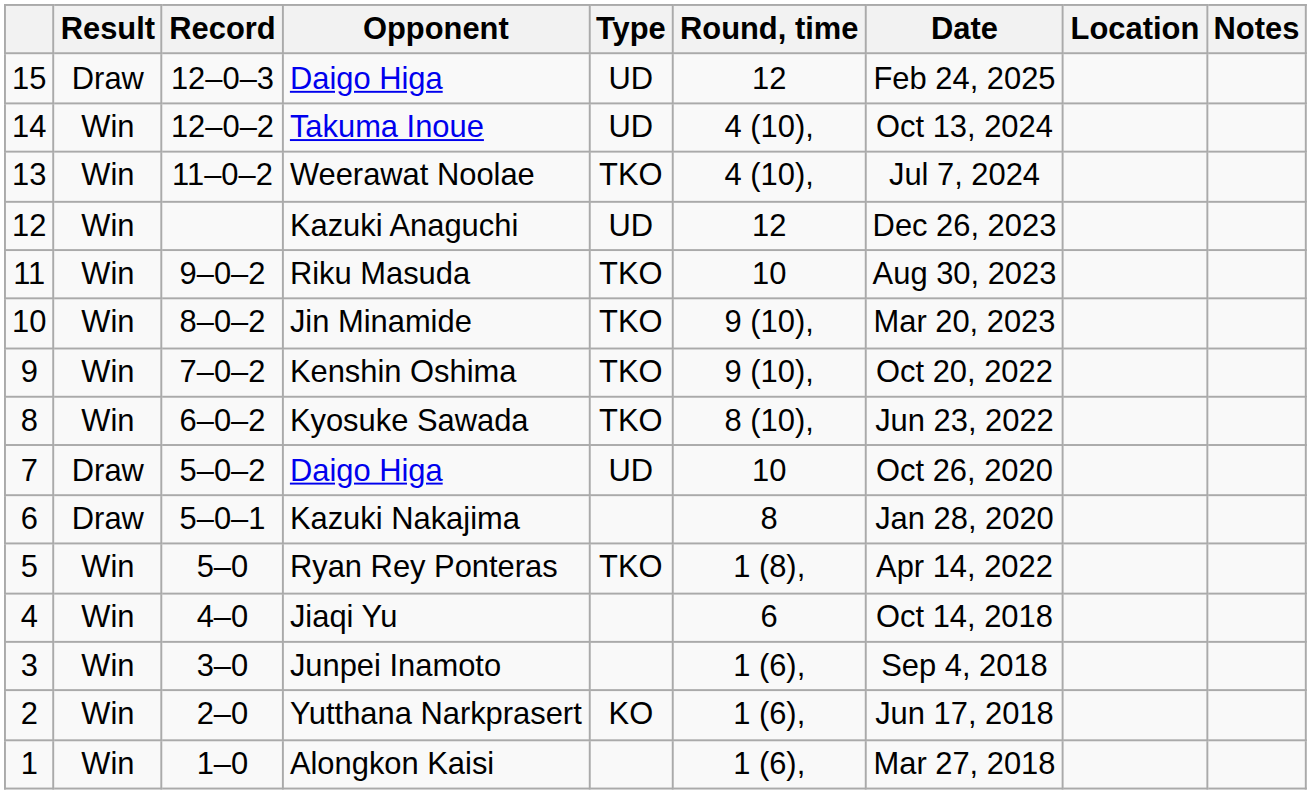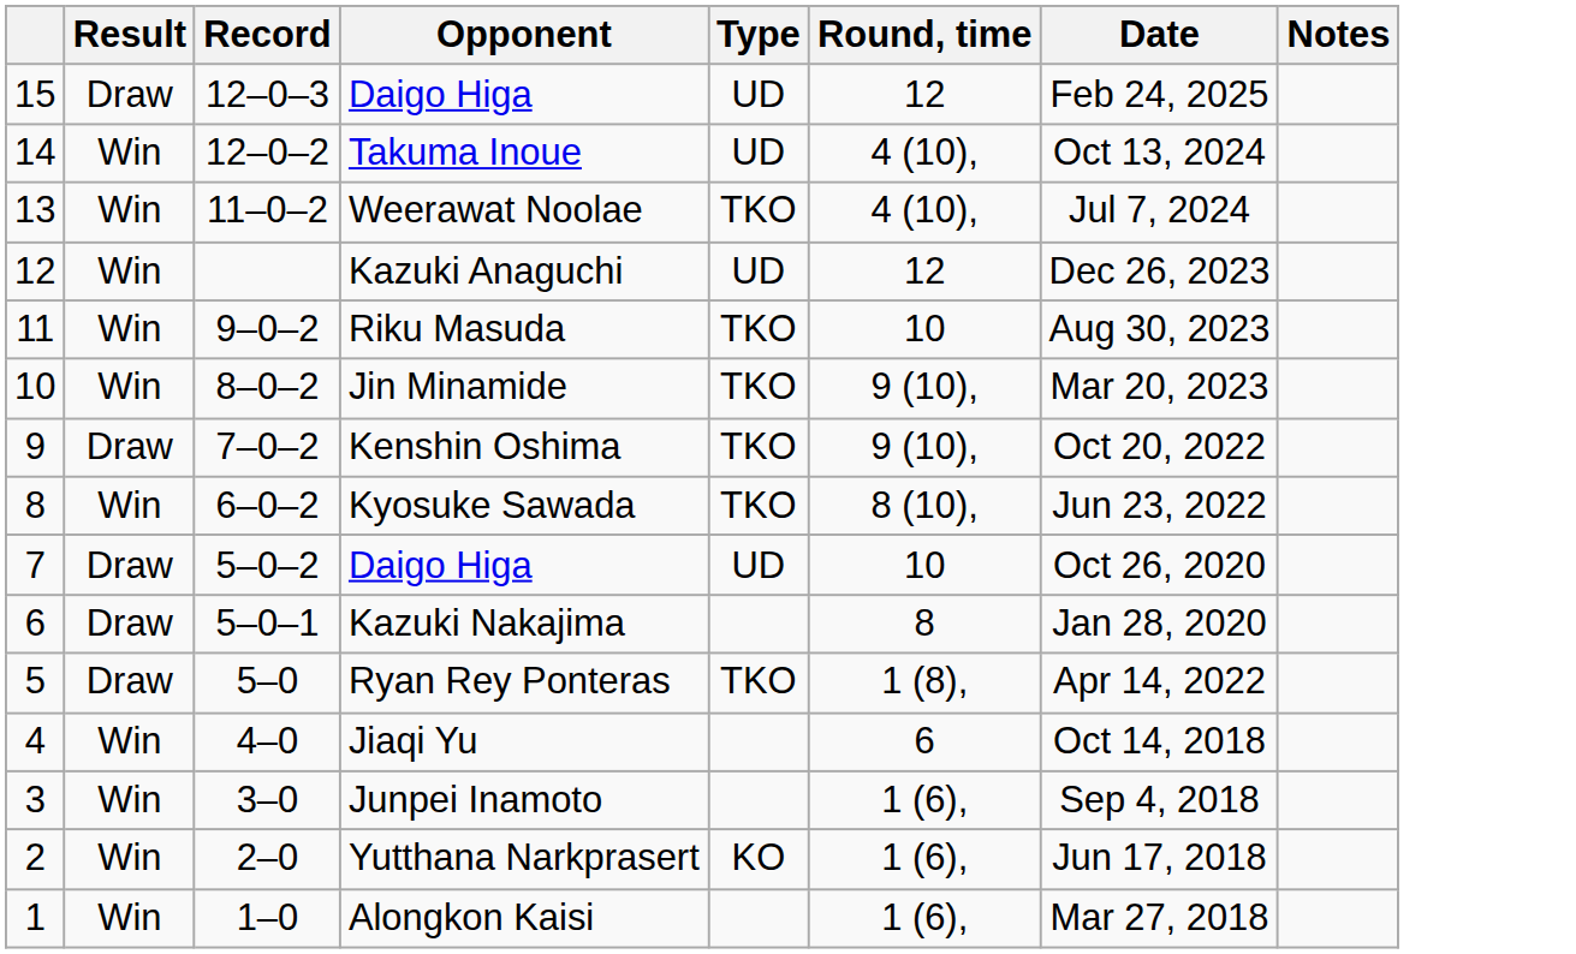- column: Location
Kenshin Oshima | Result: Win -> Draw
Ryan Rey Ponteras | Result: Win -> Draw
